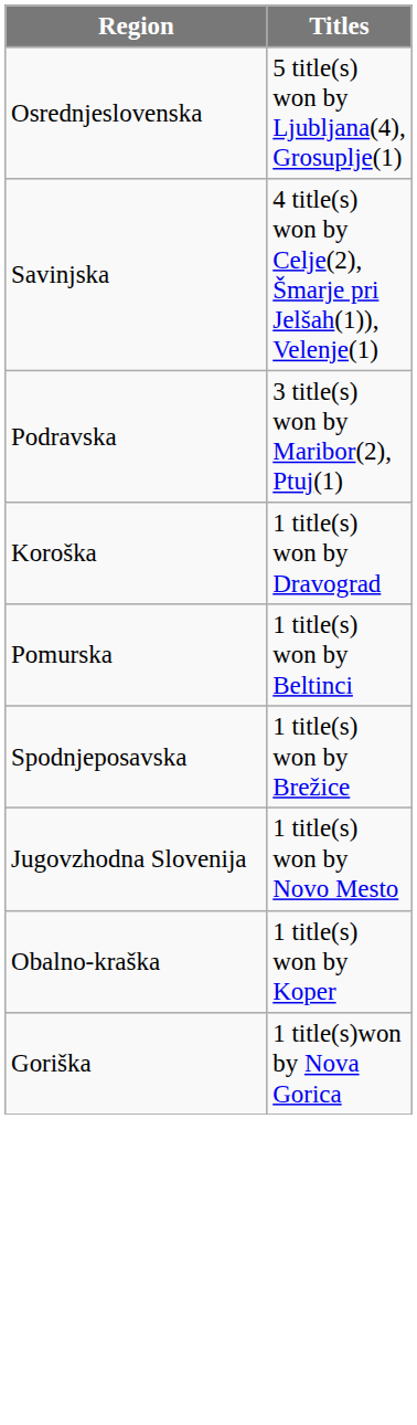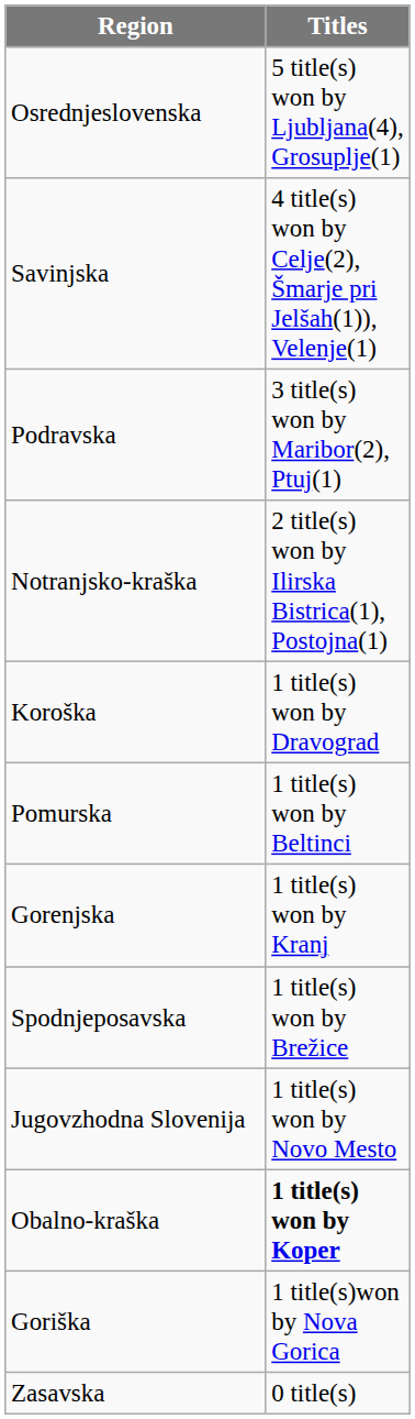+ row: Notranjsko-kraška | 2 title(s) won by Ilirska Bistrica(1), Postojna(1)
+ row: Gorenjska | 1 title(s) won by Kranj
Obalno-kraška | Titles: normal -> bold
+ row: Zasavska | 0 title(s)
